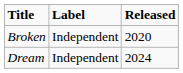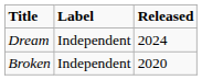rows swapped: Broken <-> Dream
